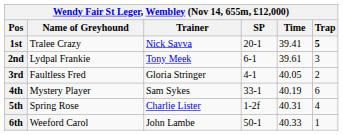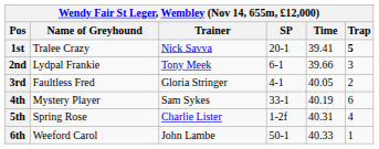2nd | Time: 39.61 -> 39.66
